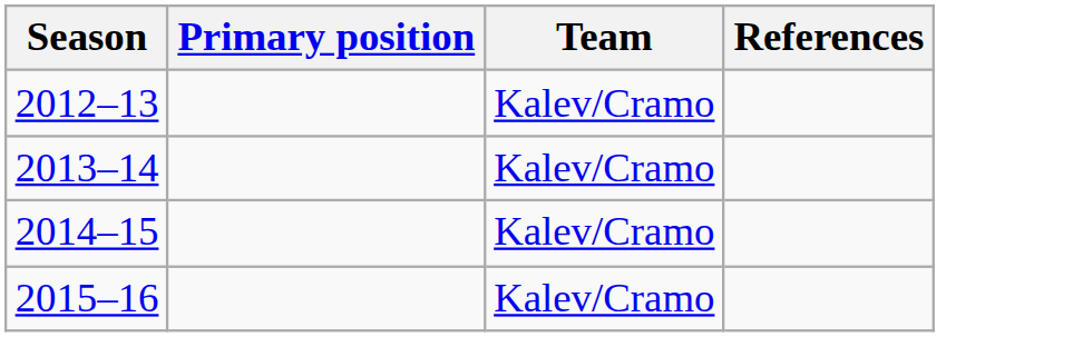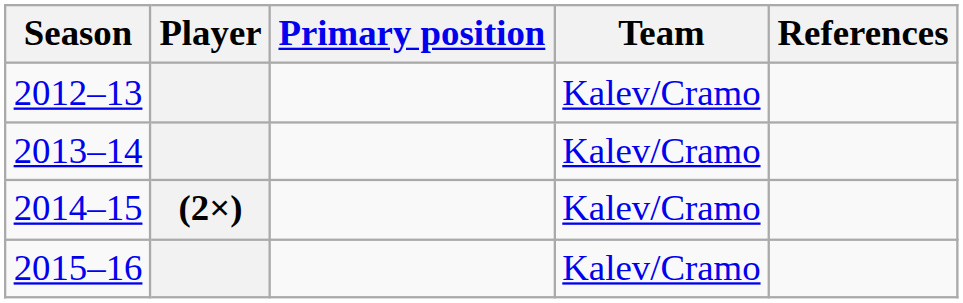+ column: Player | (2×)
